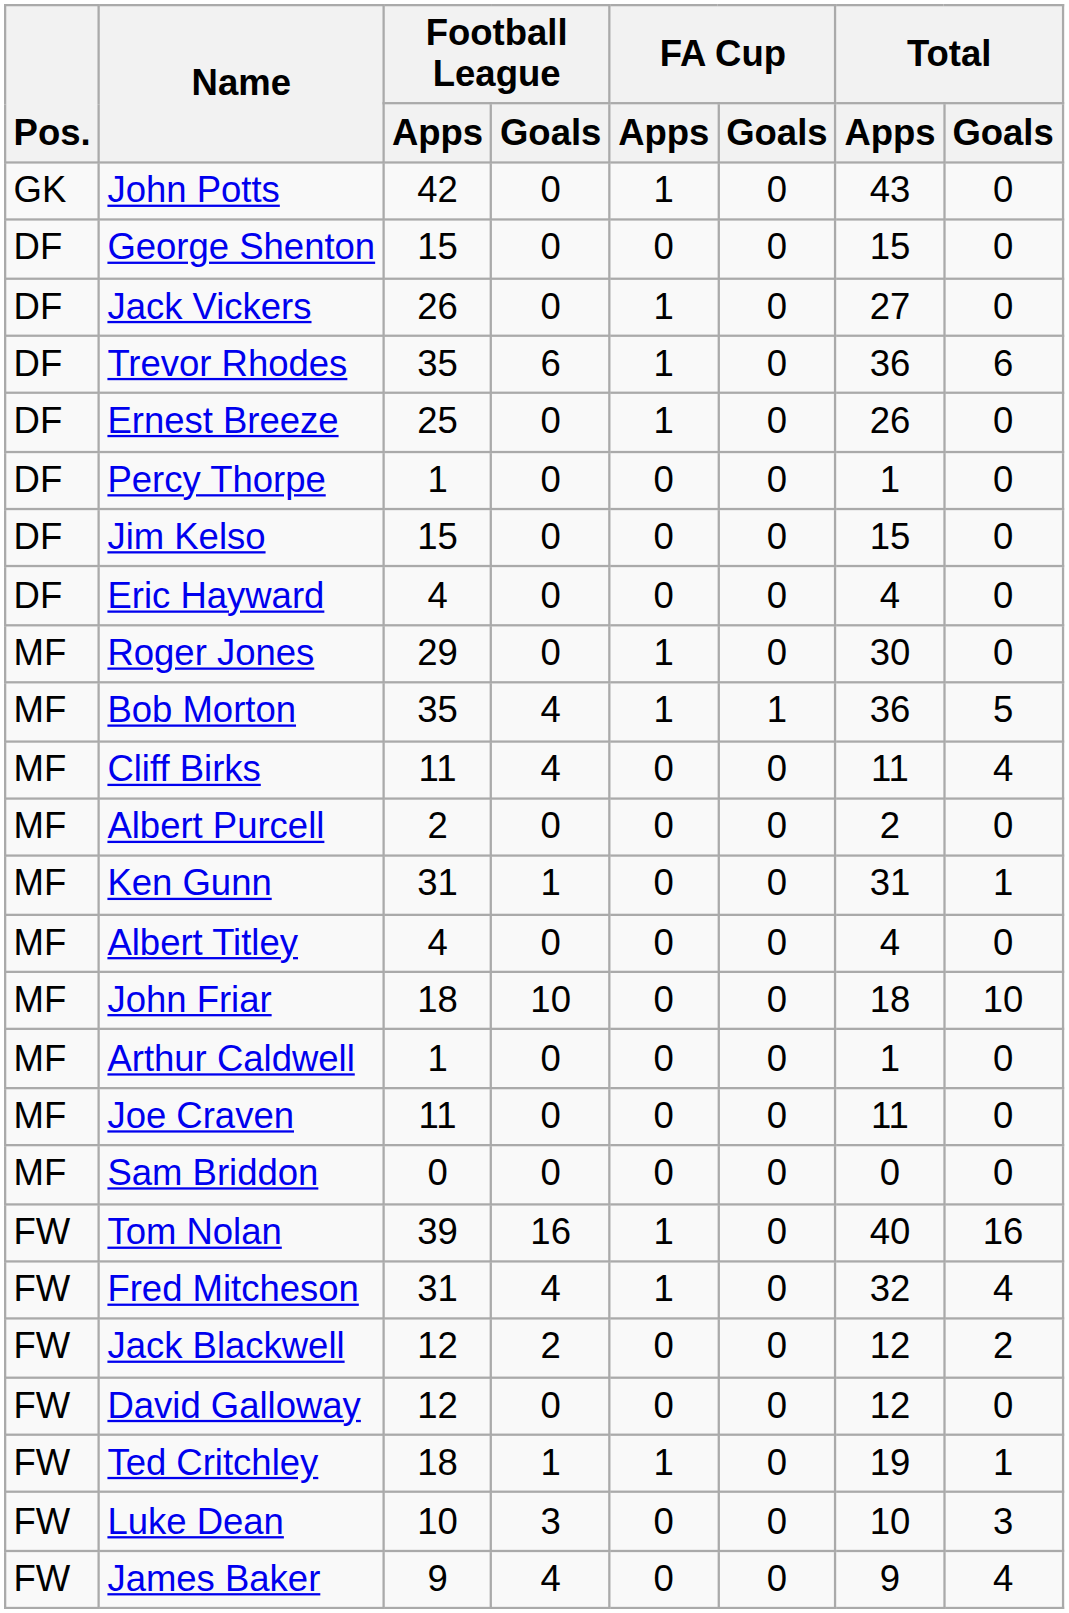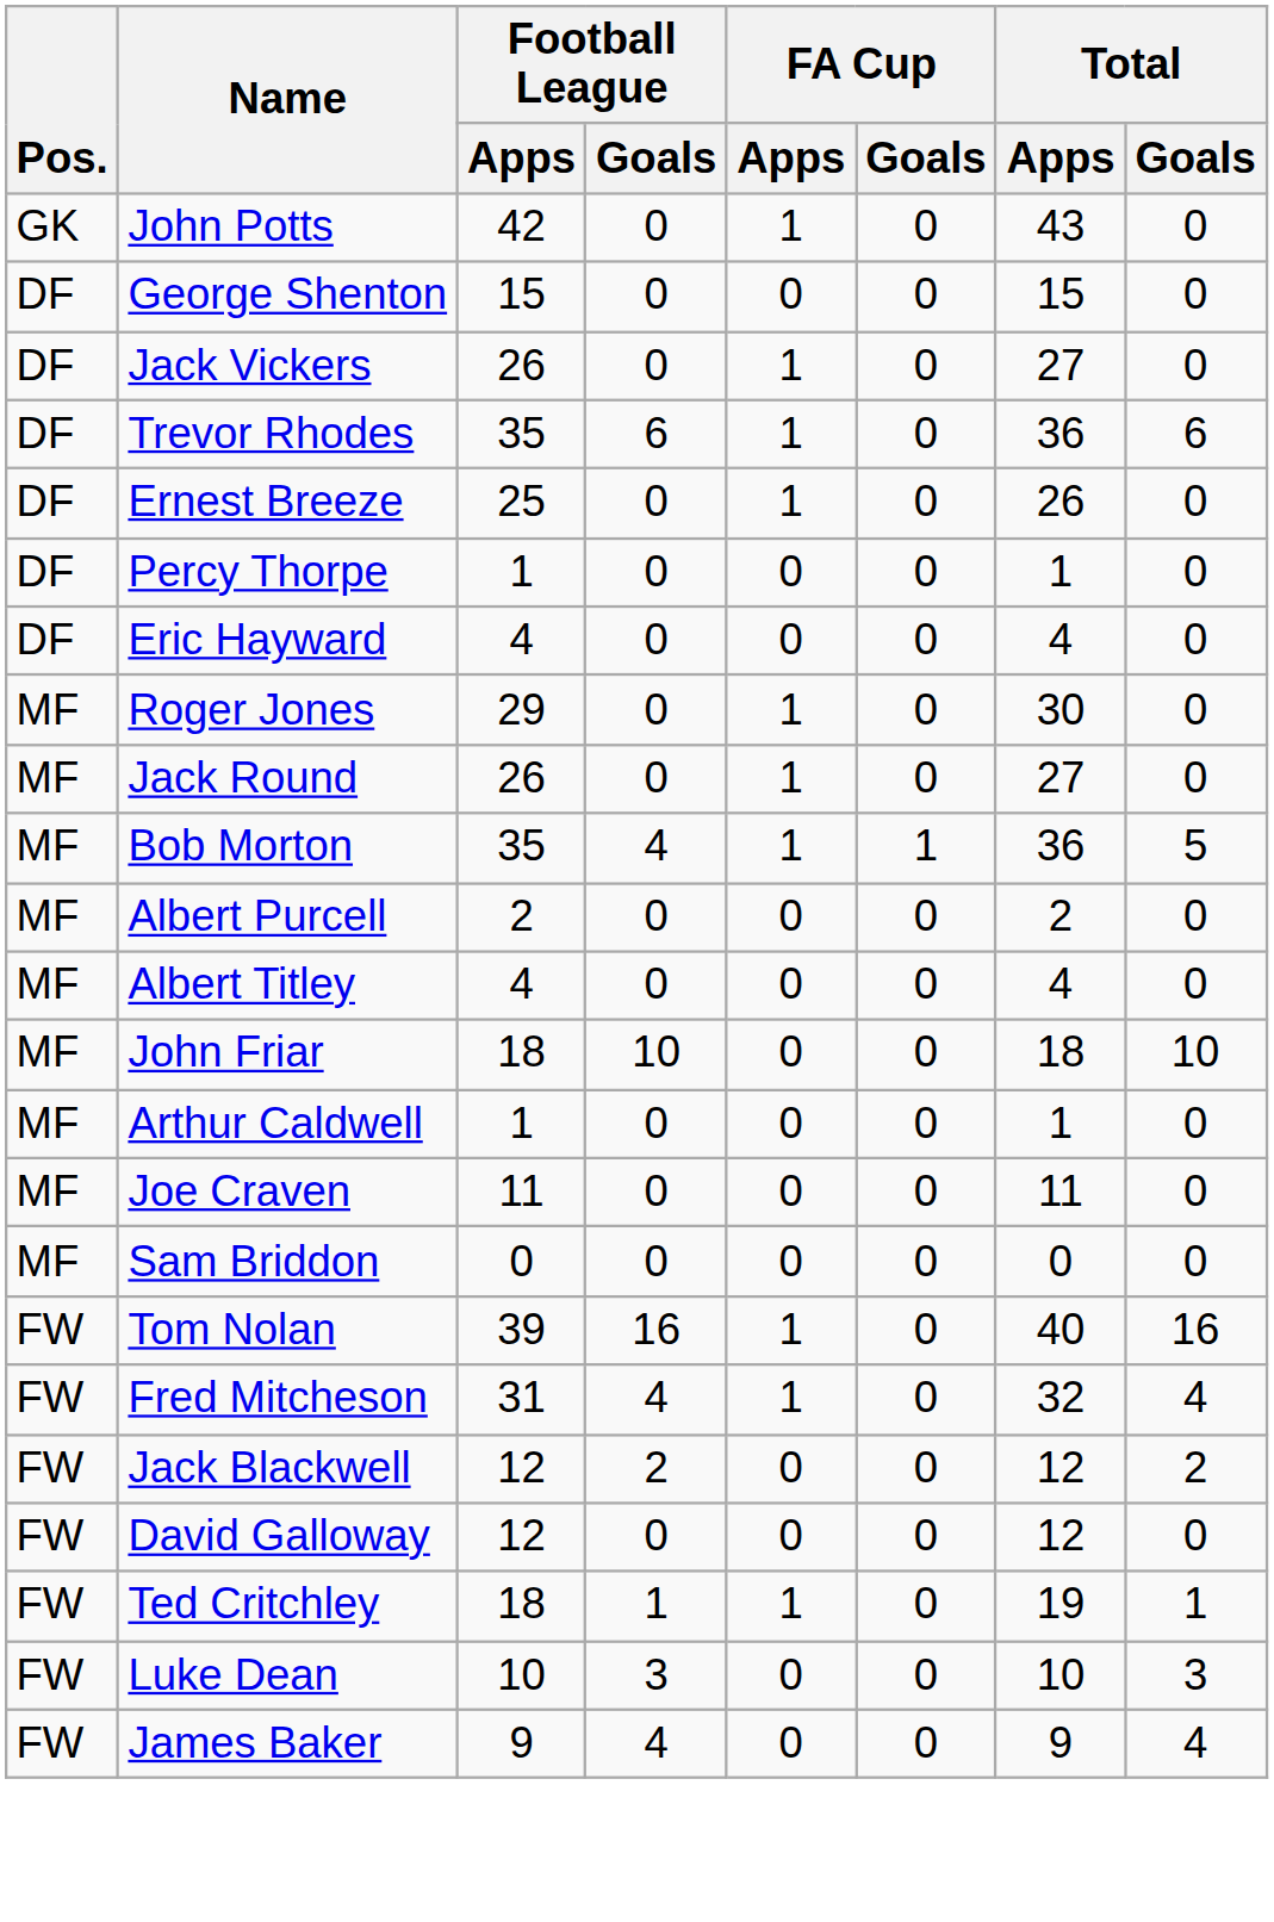- row: DF | Jim Kelso | 15 | 0 | 0 | 0 | 15 | 0
+ row: MF | Jack Round | 26 | 0 | 1 | 0 | 27 | 0
- row: MF | Cliff Birks | 11 | 4 | 0 | 0 | 11 | 4
- row: MF | Ken Gunn | 31 | 1 | 0 | 0 | 31 | 1
